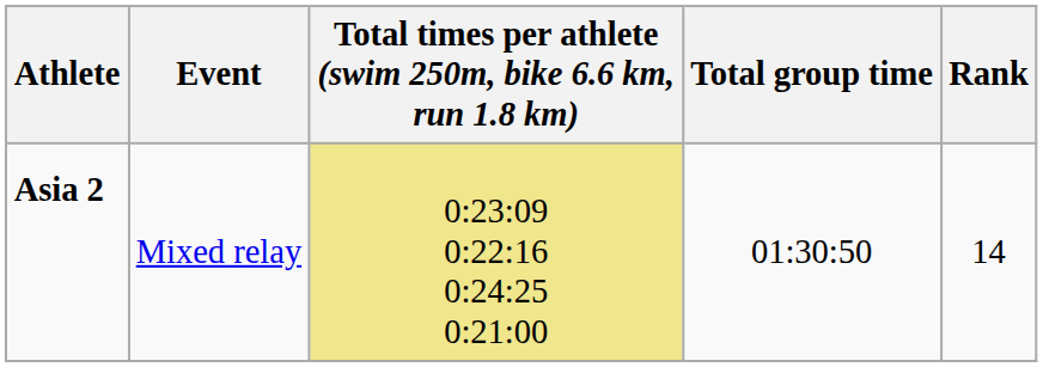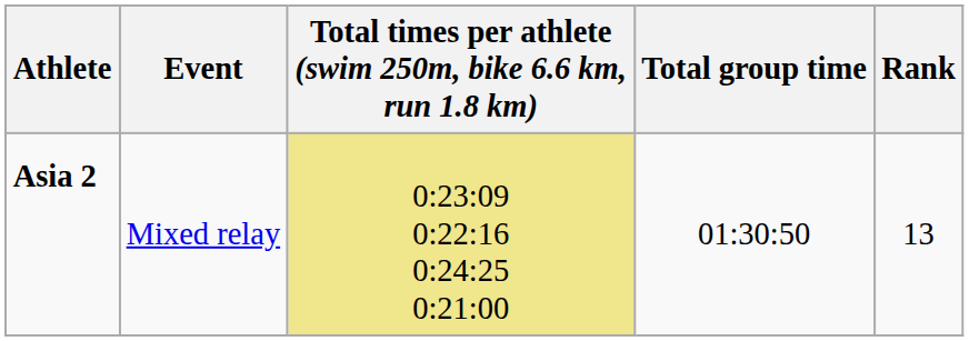Asia 2 | Rank: 14 -> 13
